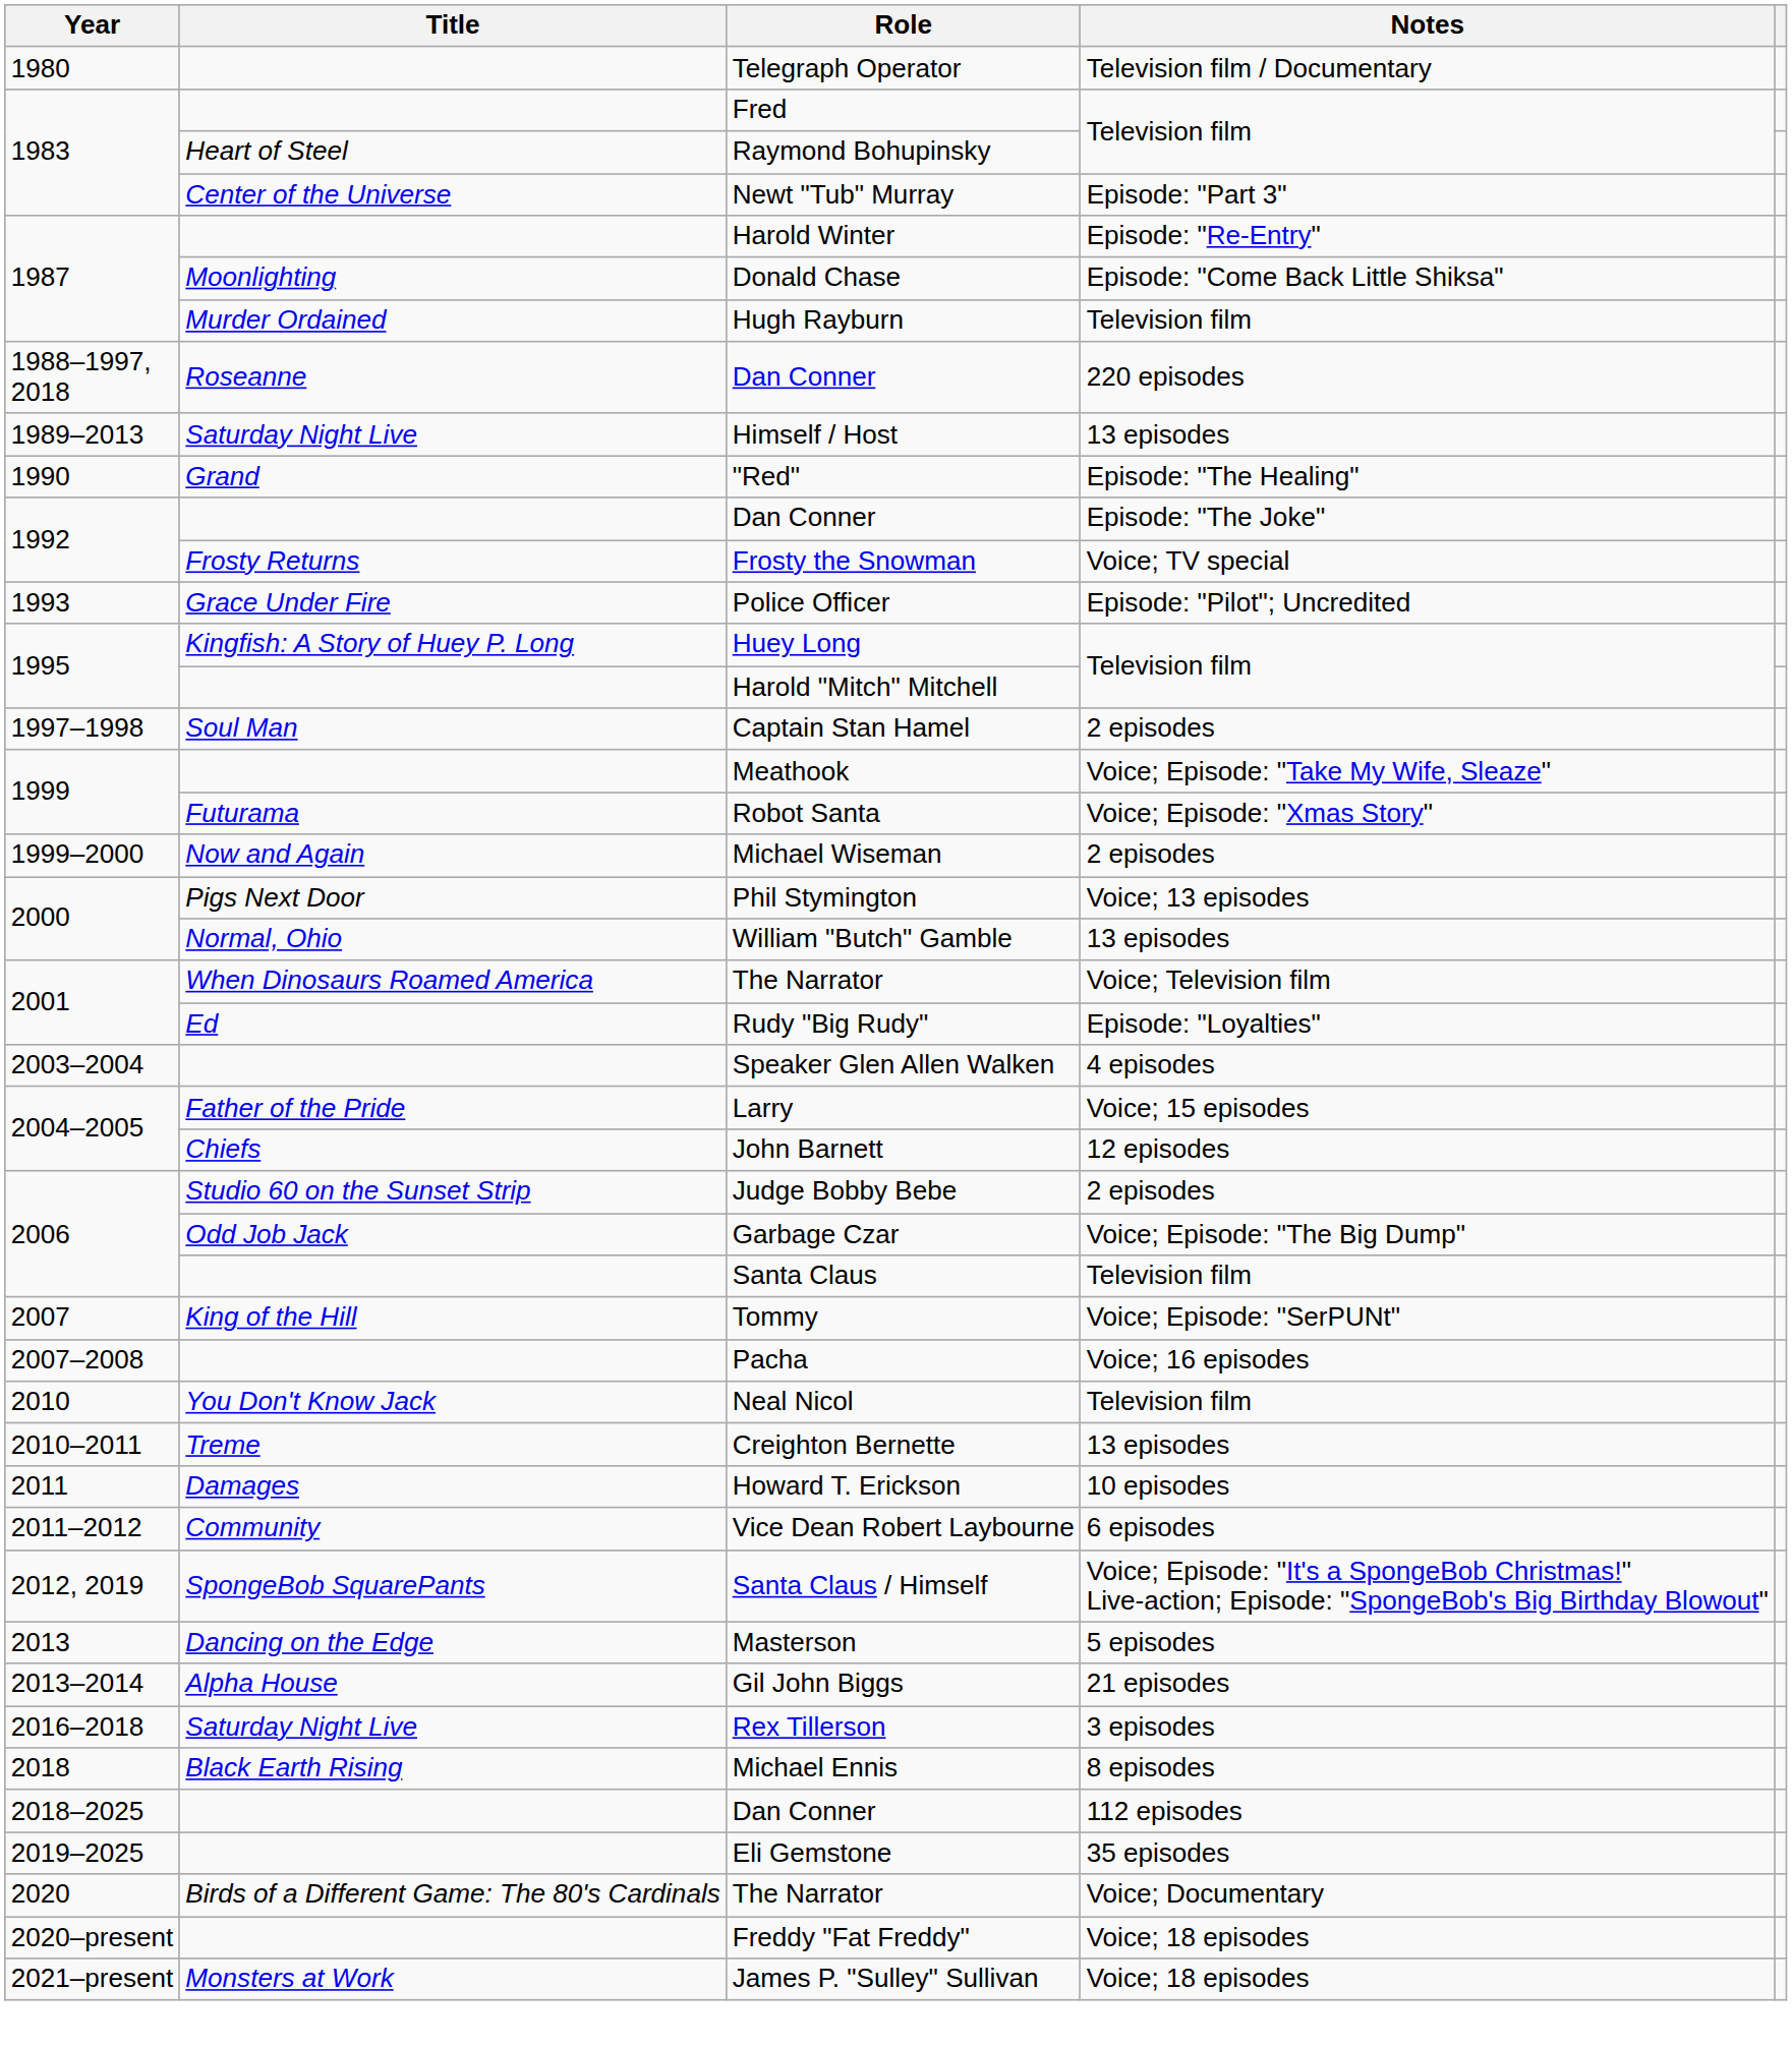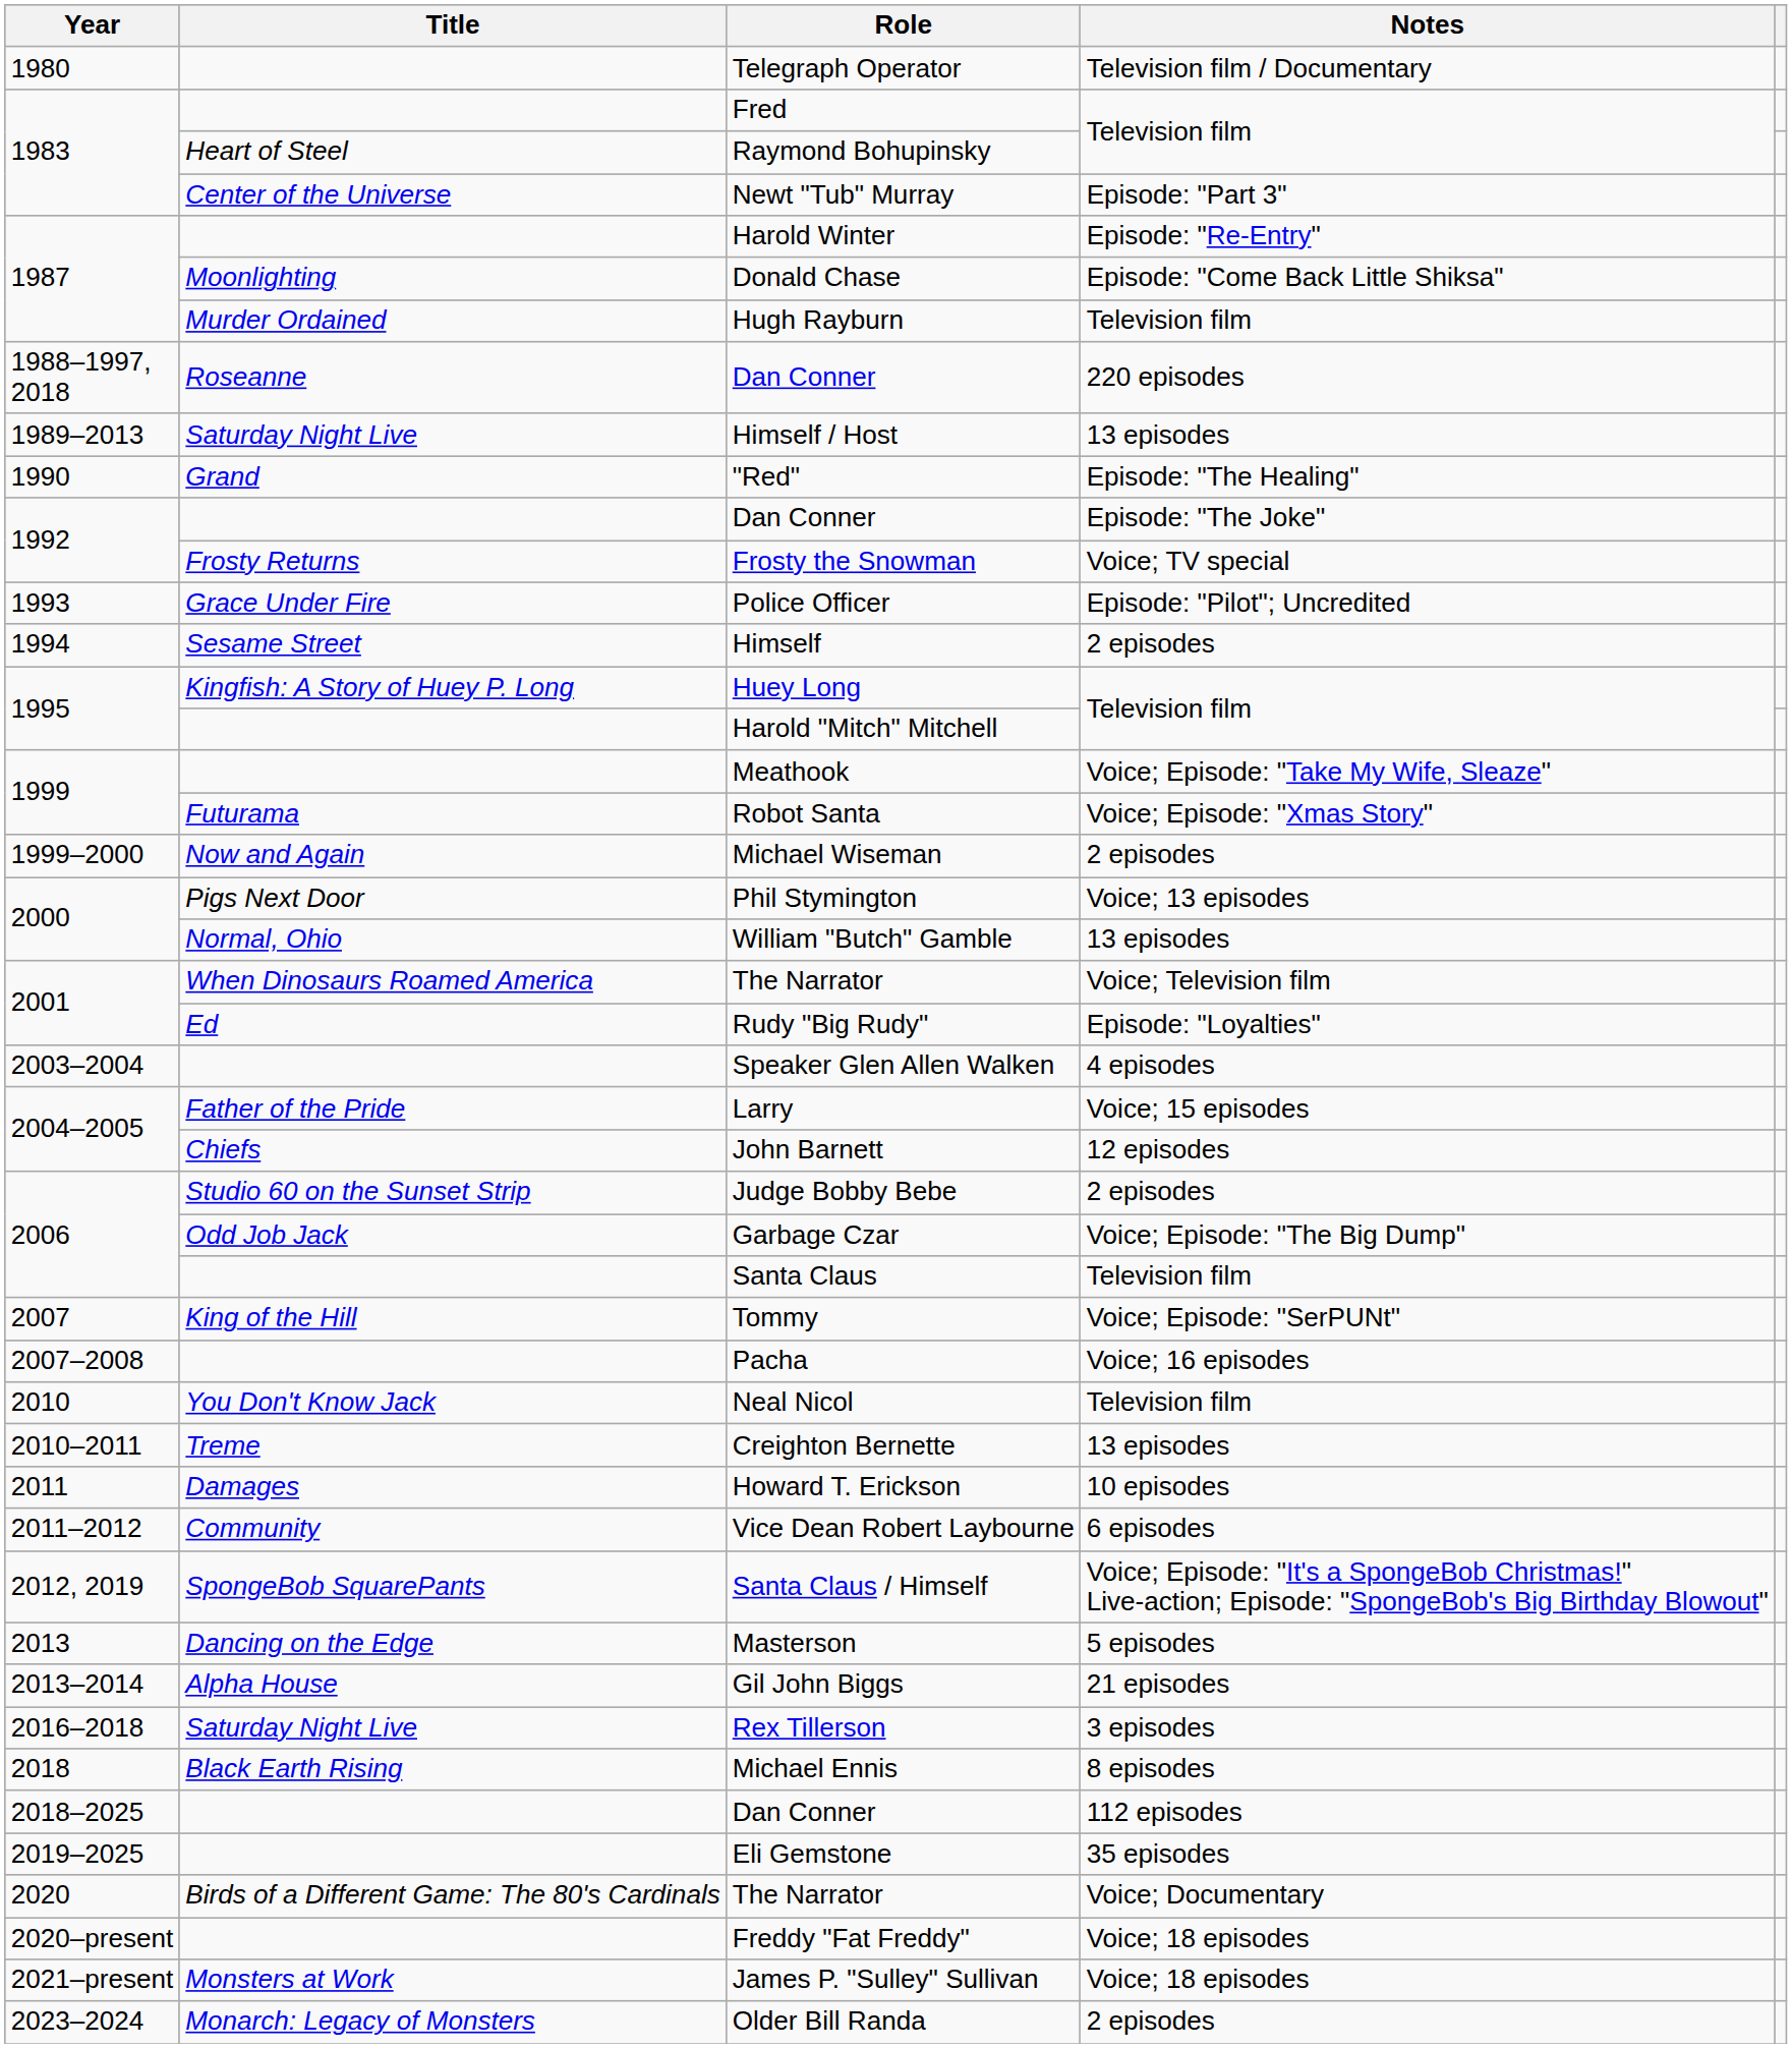+ row: 1994 | Sesame Street | Himself | 2 episodes
- row: 1997–1998 | Soul Man | Captain Stan Hamel | 2 episodes
+ row: 2023–2024 | Monarch: Legacy of Monsters | Older Bill Randa | 2 episodes
